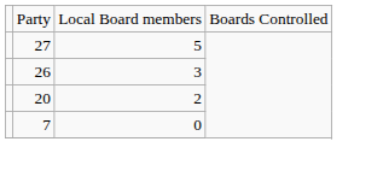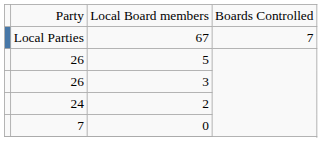+ row: Local Parties | 67 | 7
5 | column 2: 27 -> 26
2 | column 2: 20 -> 24
